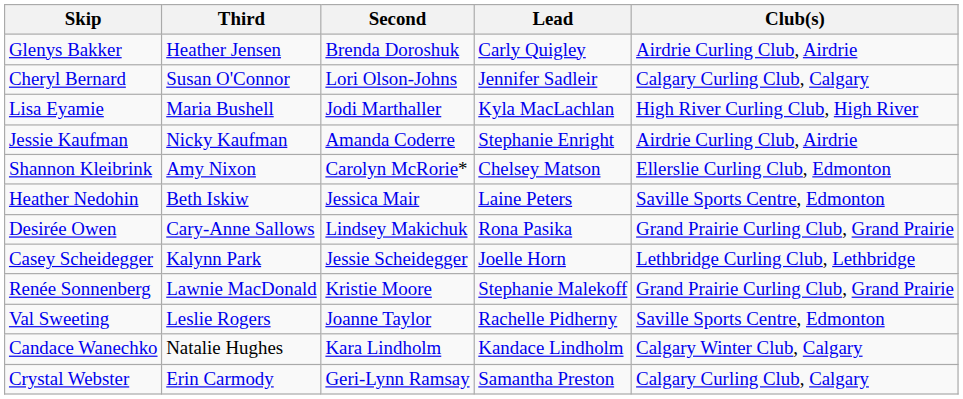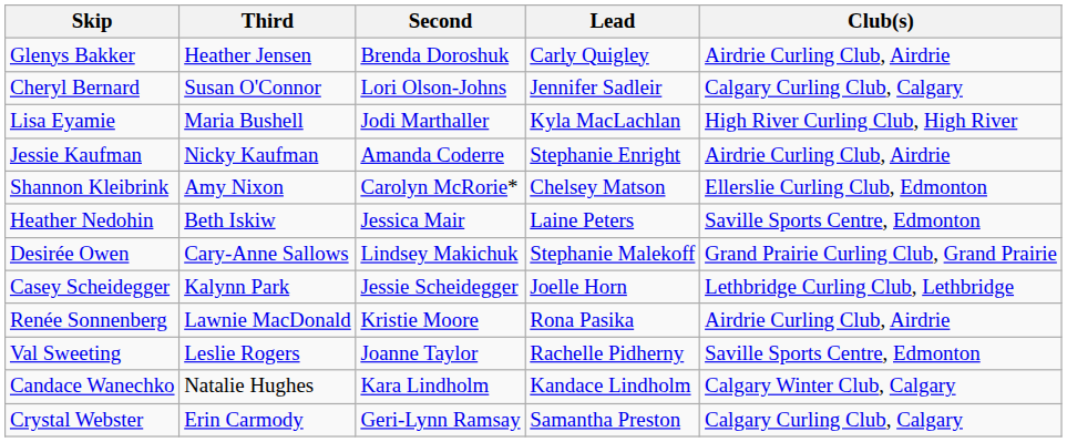Desirée Owen | Lead: Rona Pasika -> Stephanie Malekoff
Renée Sonnenberg | Lead: Stephanie Malekoff -> Rona Pasika
Renée Sonnenberg | Club(s): Grand Prairie Curling Club, Grand Prairie -> Airdrie Curling Club, Airdrie
